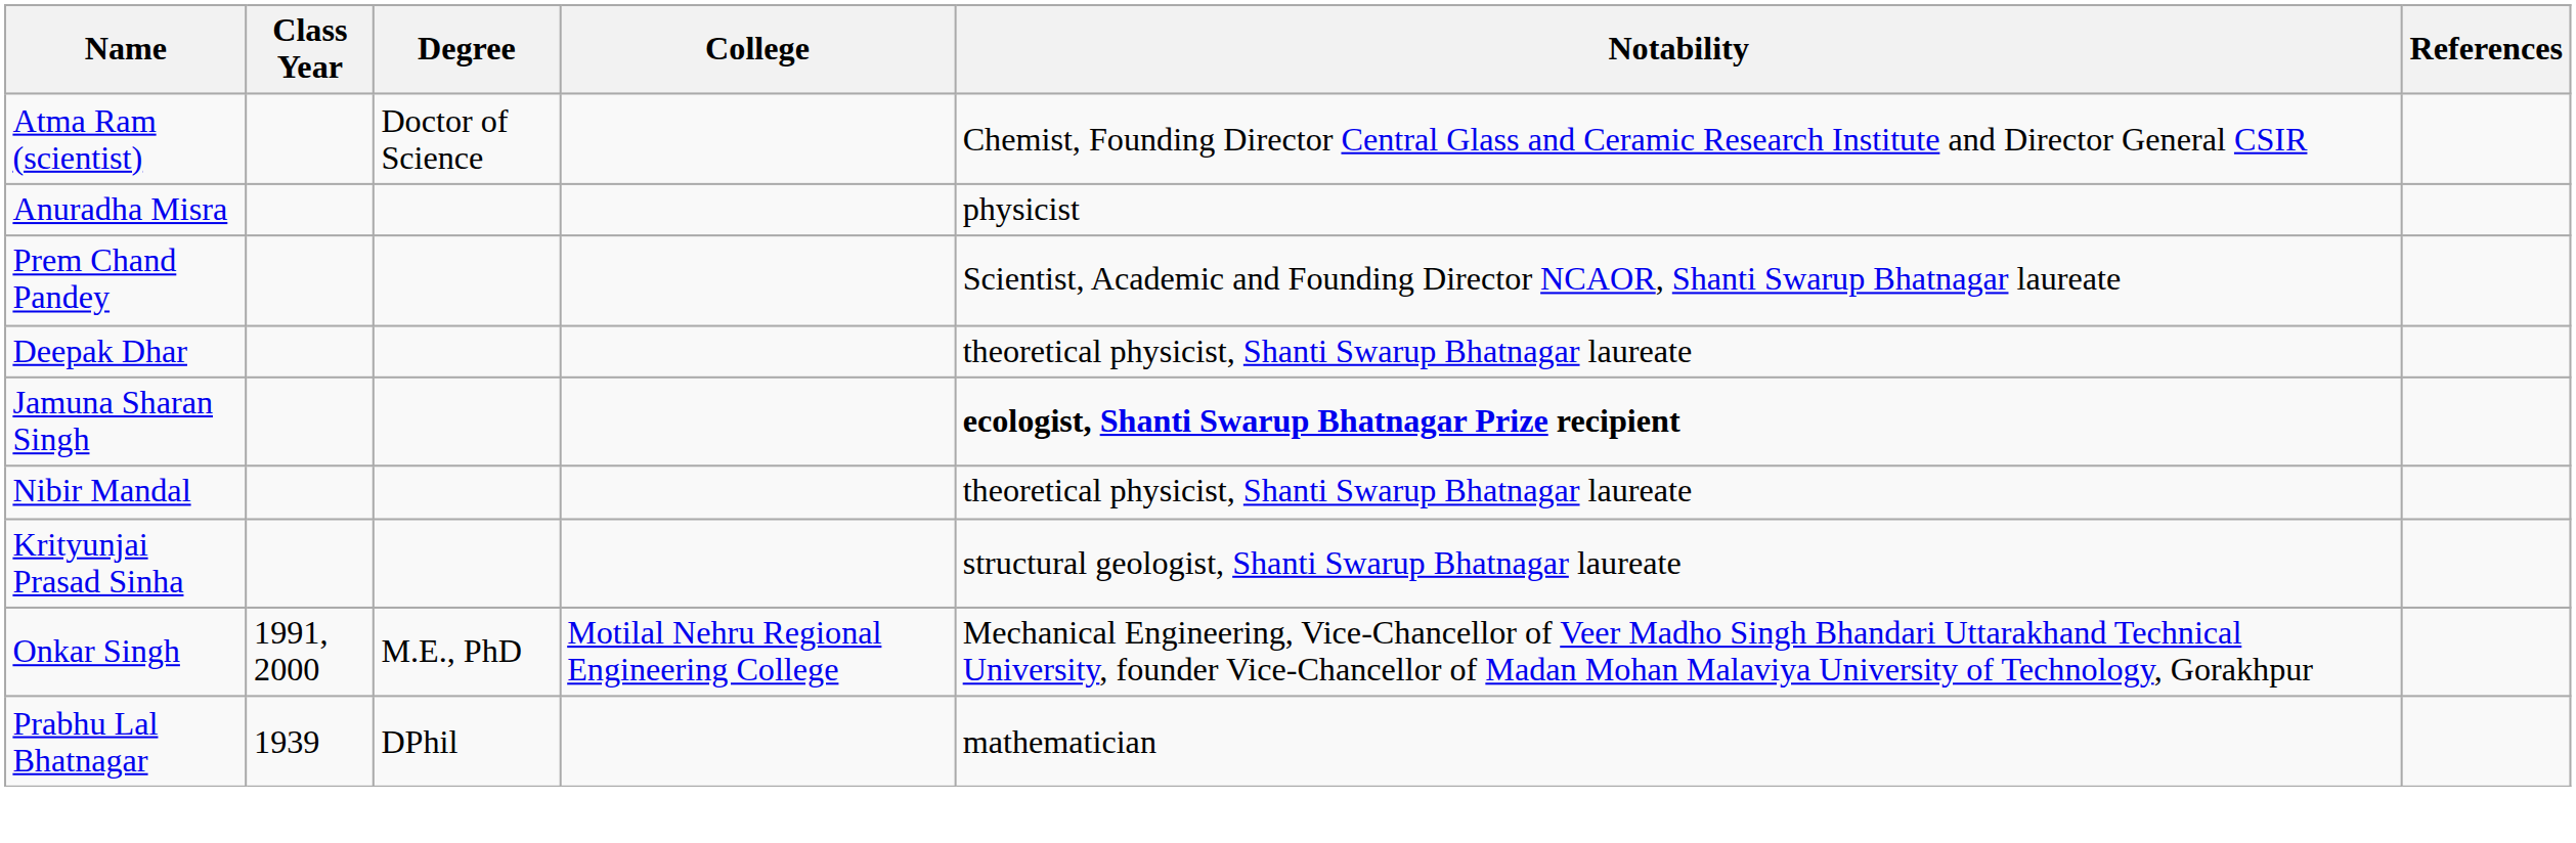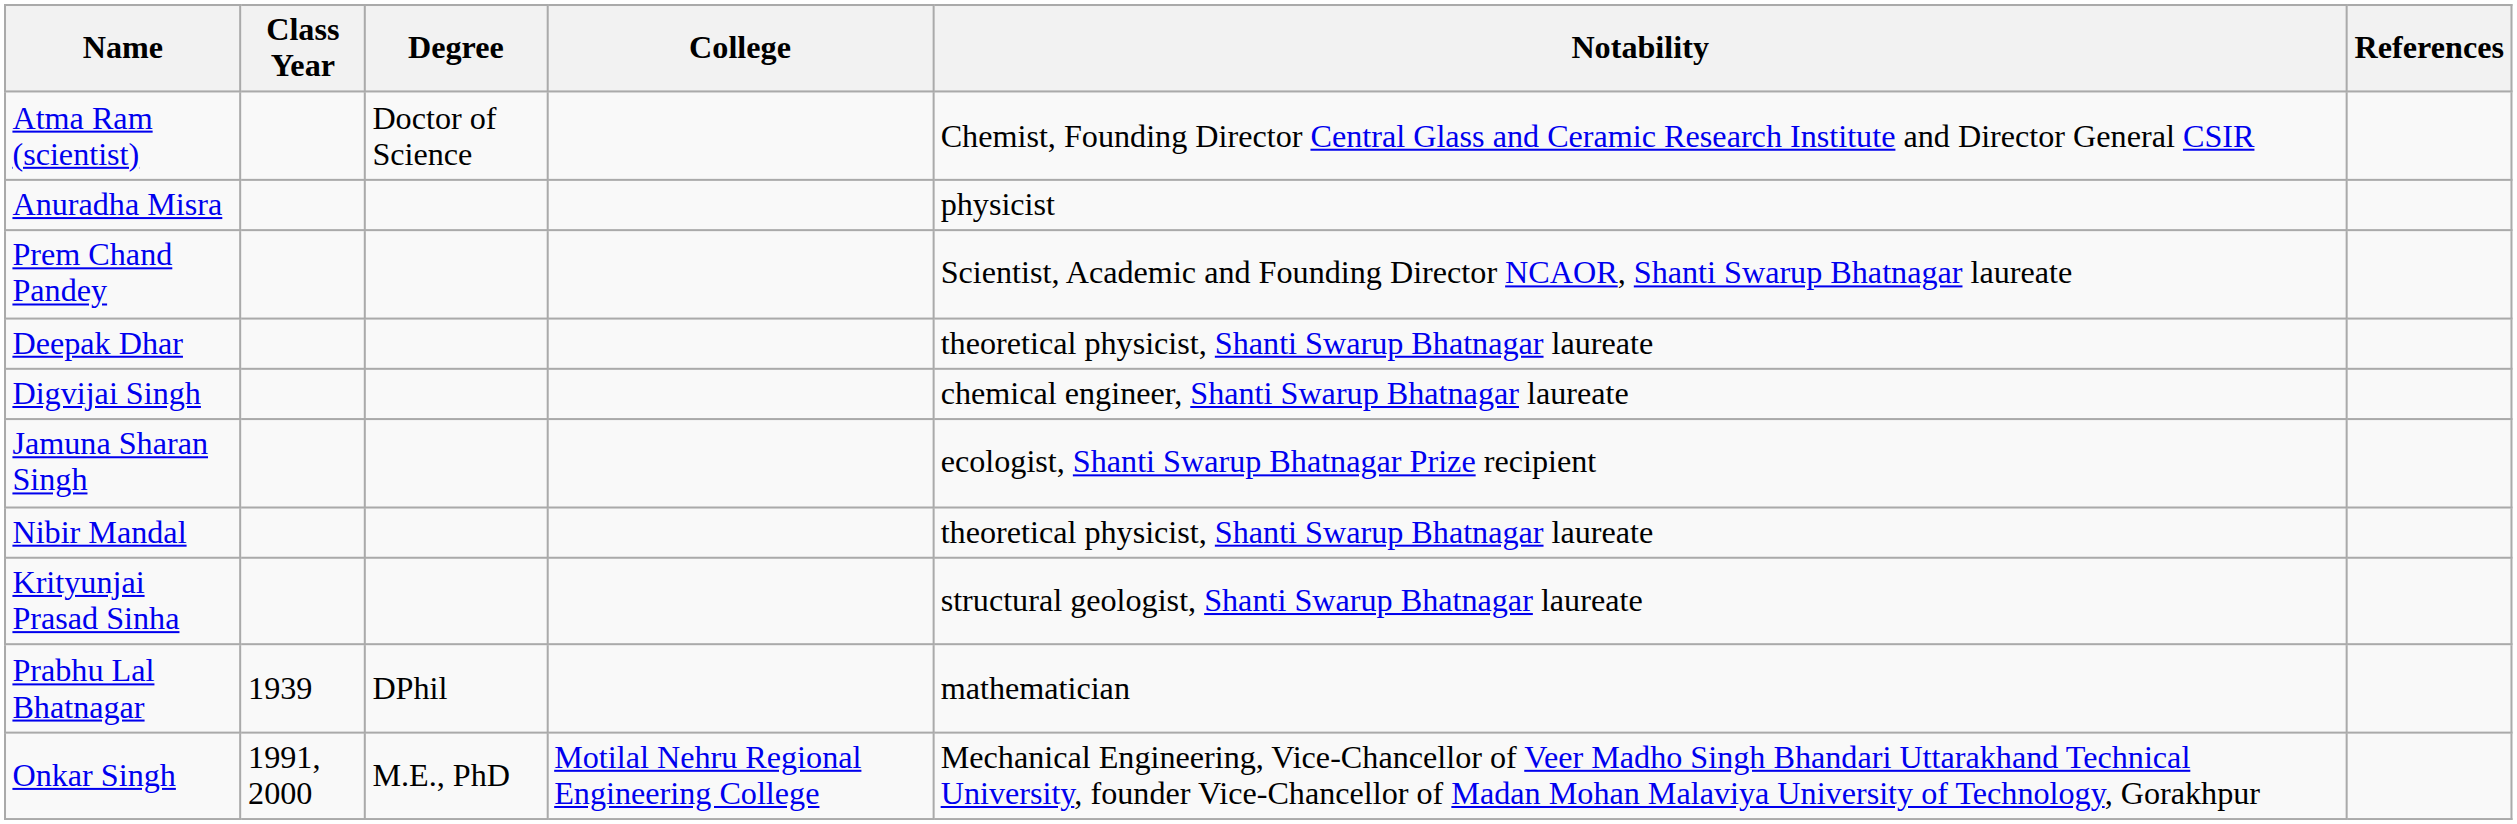+ row: Digvijai Singh | chemical engineer, Shanti Swarup Bhatnagar laureate
Jamuna Sharan Singh | Notability: bold -> normal
rows swapped: Prabhu Lal Bhatnagar <-> Onkar Singh
